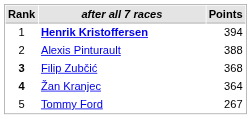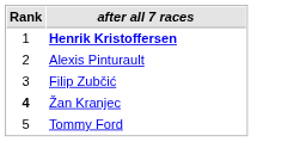- column: Points | 394 | 388 | 368 | 364 | 267
Filip Zubčić | Rank: bold -> normal
